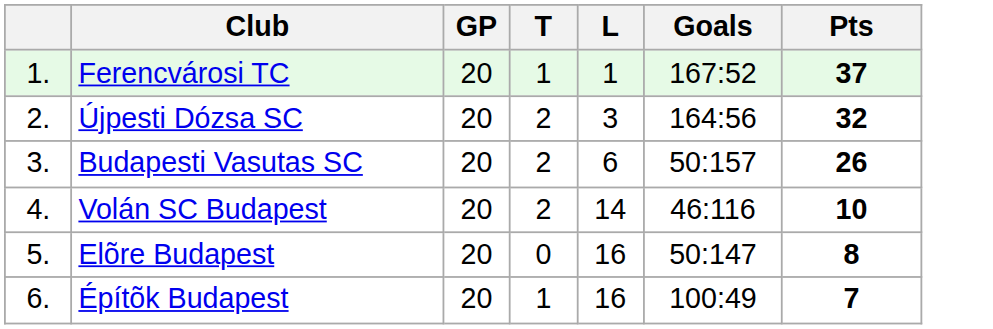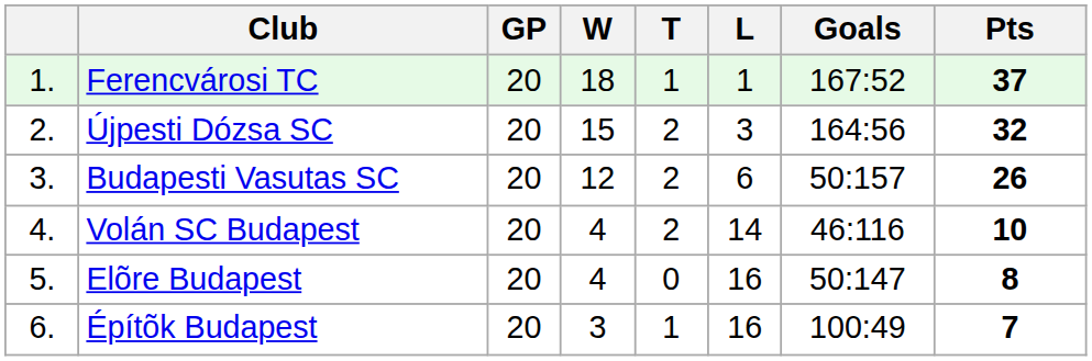+ column: W | 18 | 15 | 12 | 4 | 4 | 3
